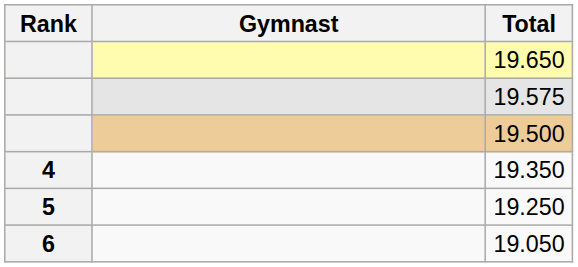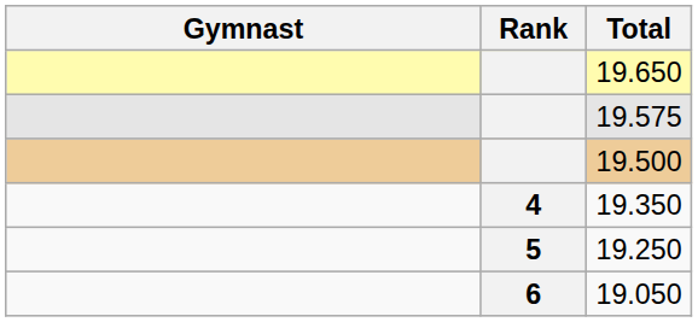columns swapped: Rank <-> Gymnast
